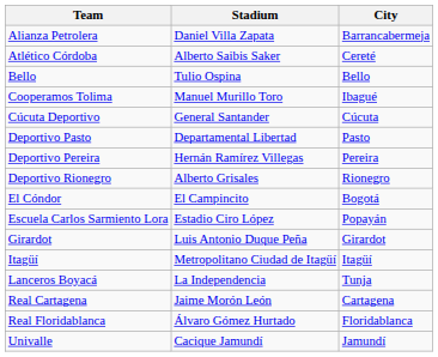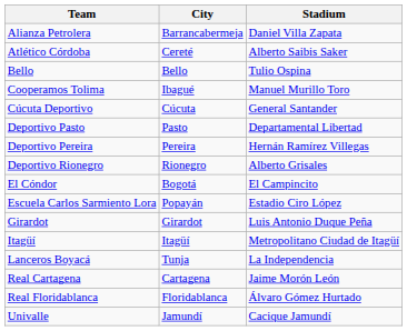columns swapped: City <-> Stadium
